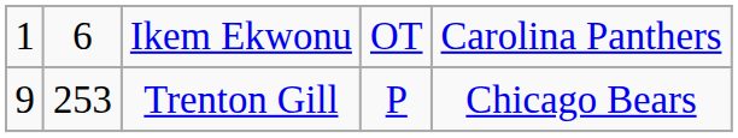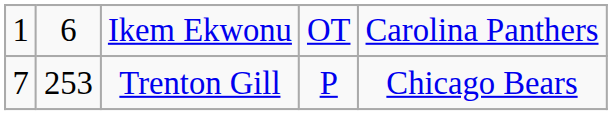Trenton Gill | column 1: 9 -> 7
